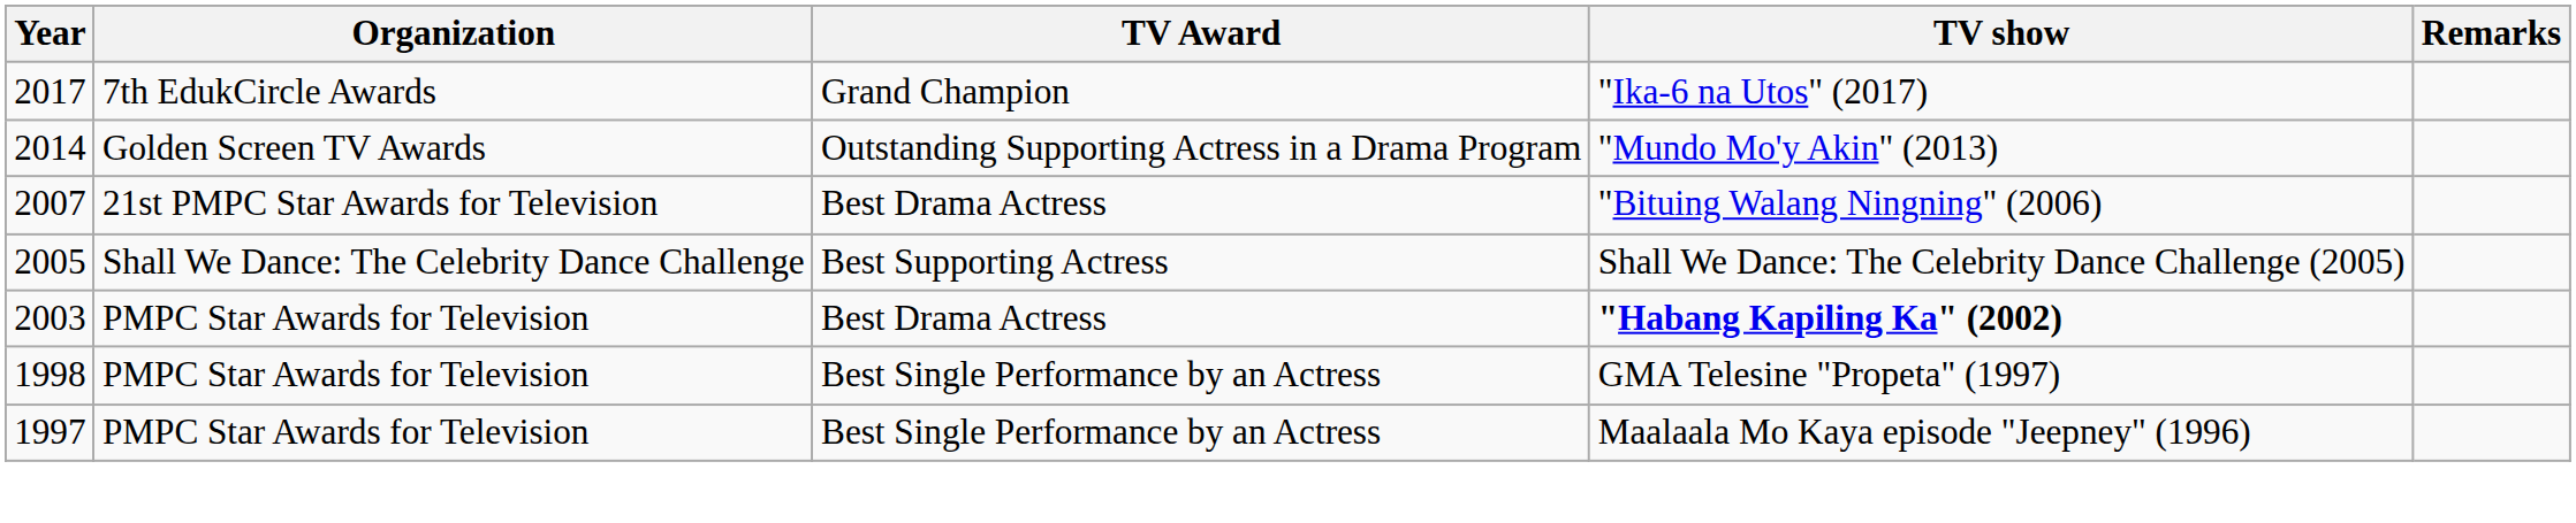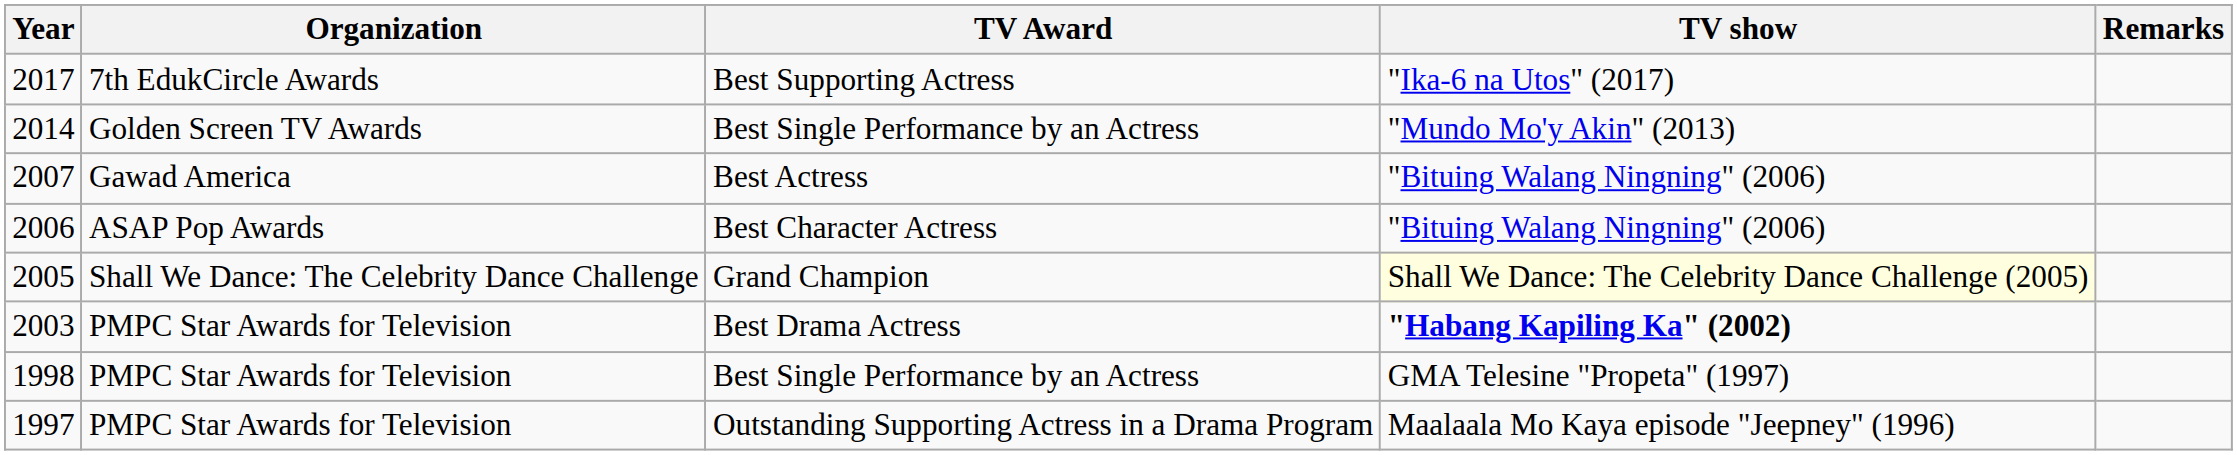2017 | TV Award: Grand Champion -> Best Supporting Actress
2014 | TV Award: Outstanding Supporting Actress in a Drama Program -> Best Single Performance by an Actress
- row: 2007 | 21st PMPC Star Awards for Television | Best Drama Actress | "Bituing Walang Ningning" (2006)
+ row: 2007 | Gawad America | Best Actress | "Bituing Walang Ningning" (2006)
+ row: 2006 | ASAP Pop Awards | Best Character Actress | "Bituing Walang Ningning" (2006)
2005 | TV Award: Best Supporting Actress -> Grand Champion
2005 | TV show: no background -> lightyellow background
1997 | TV Award: Best Single Performance by an Actress -> Outstanding Supporting Actress in a Drama Program
